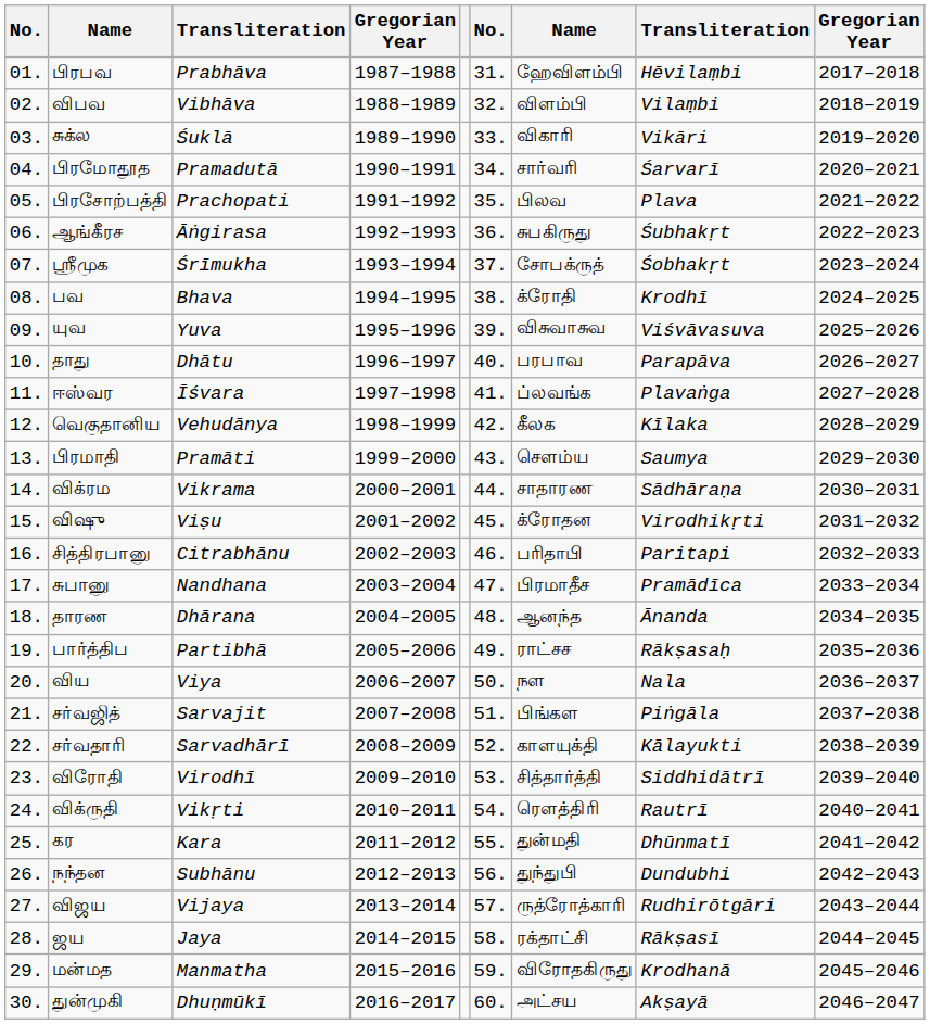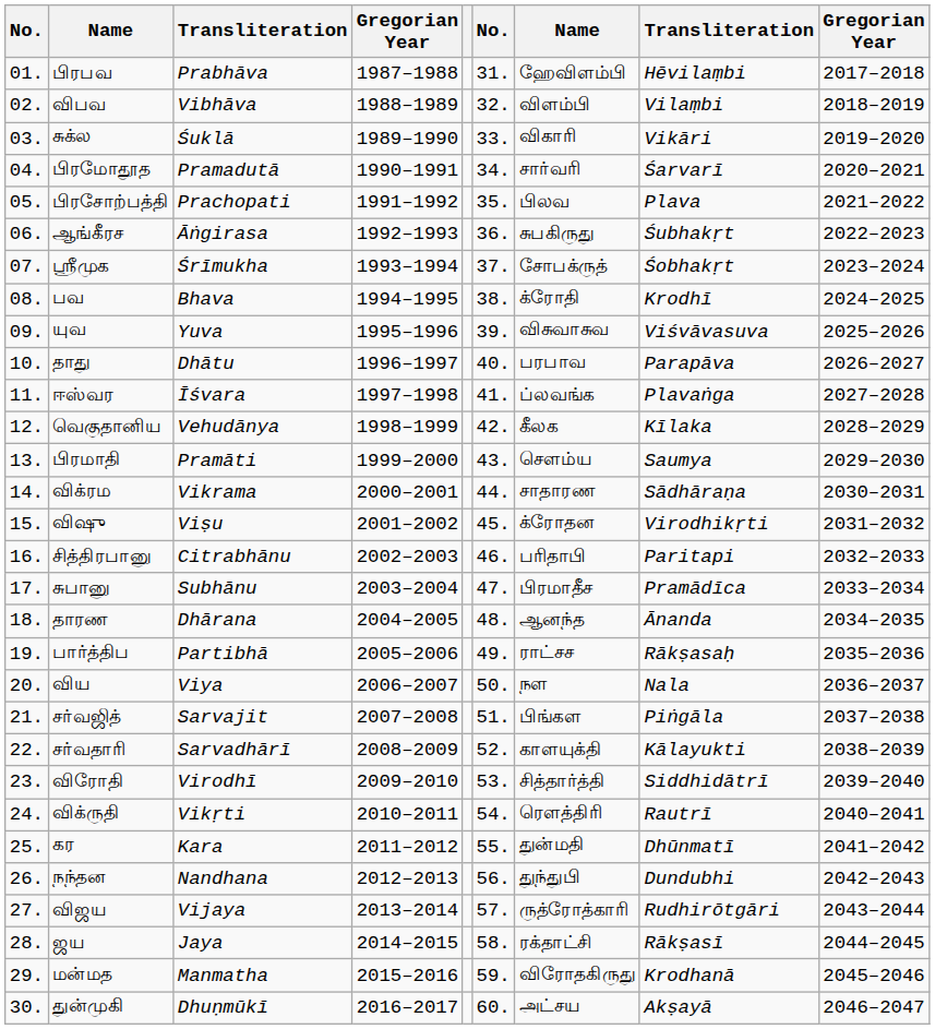சுபானு | column 3: Nandhana -> Subhānu
நந்தன | column 3: Subhānu -> Nandhana
